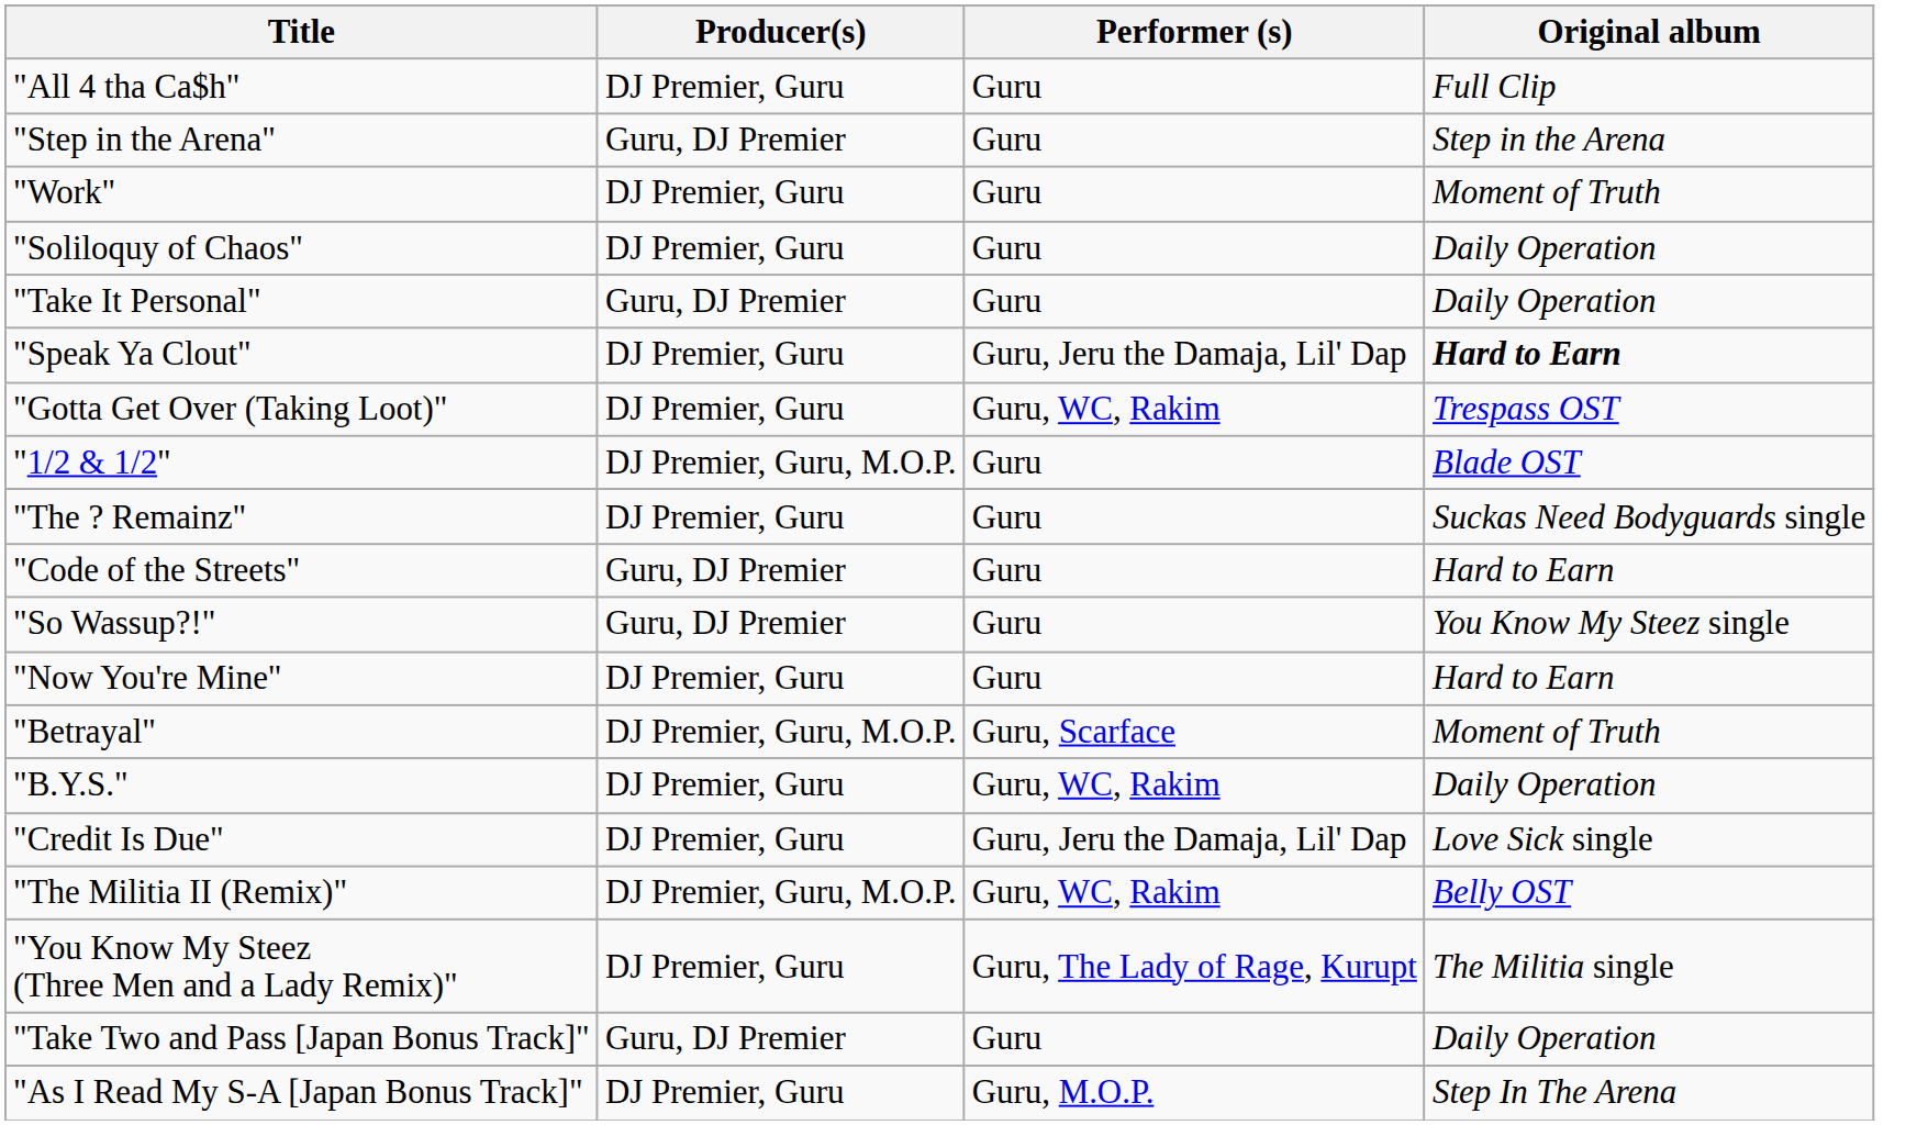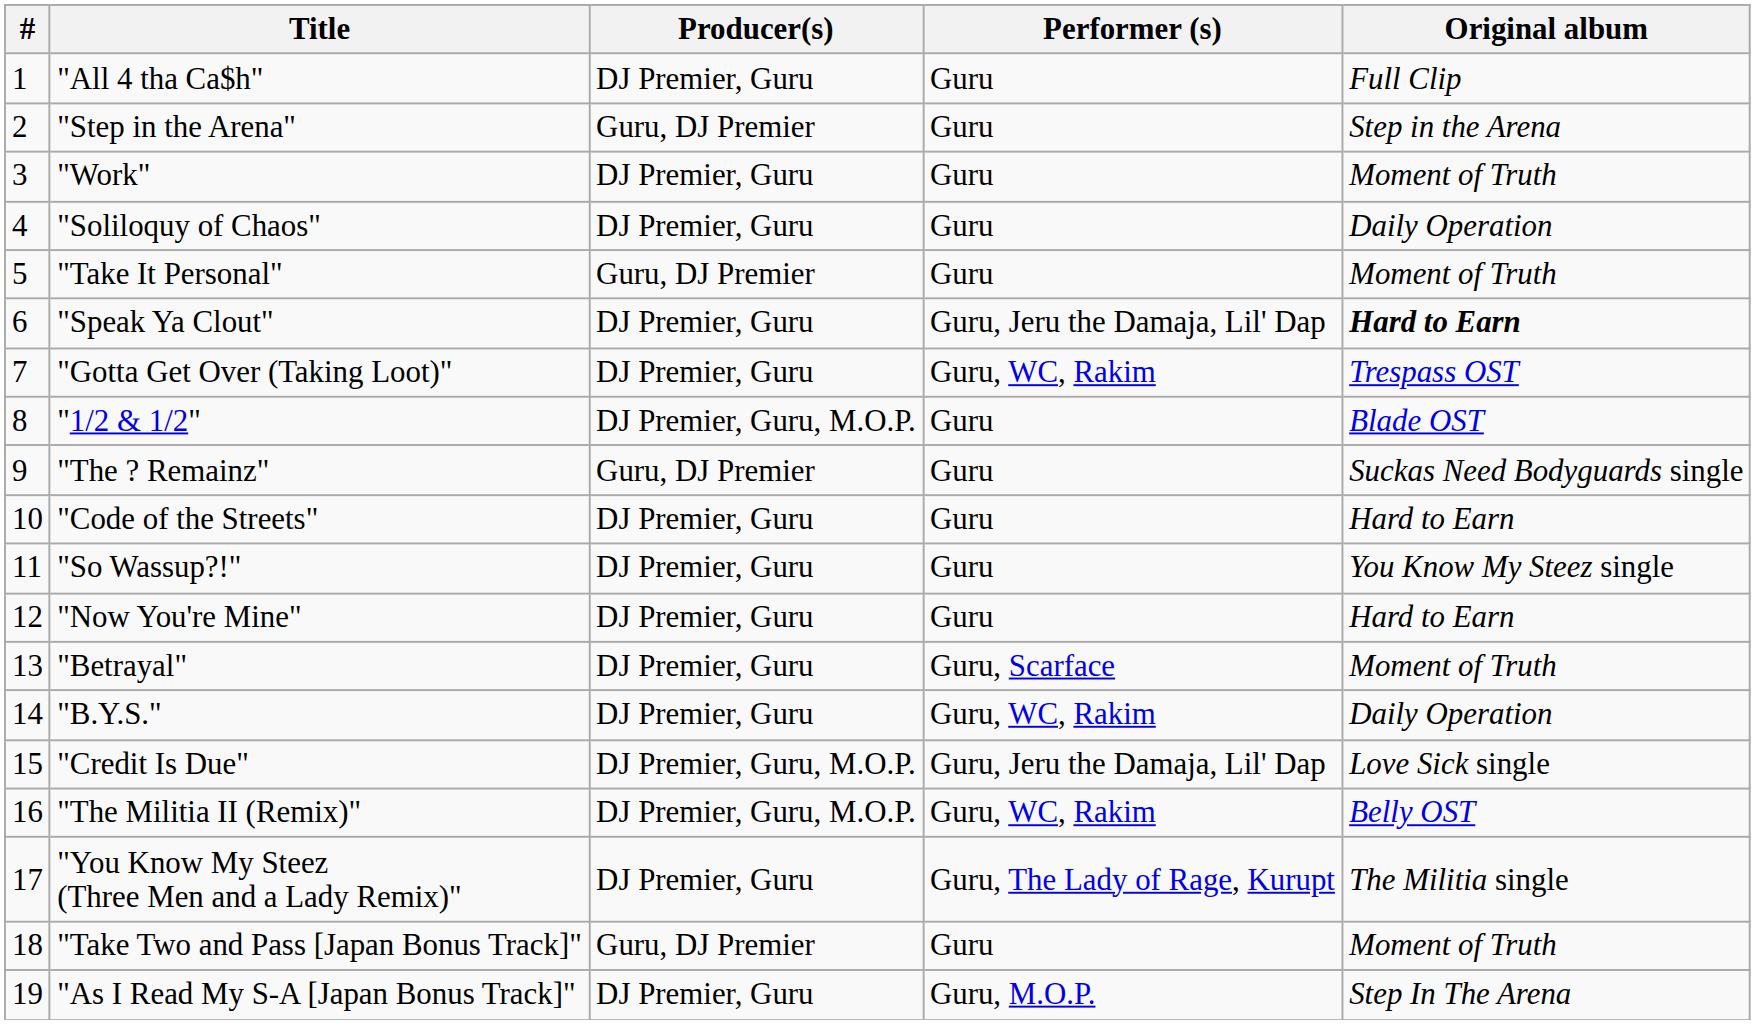+ column: # | 1 | 2 | 3 | 4 | 5 | 6 | 7 | 8 | 9 | 10 | 11 | 12 | 13 | 14 | 15 | 16 | 17 | 18 | 19
"Take It Personal" | Original album: Daily Operation -> Moment of Truth
"The ? Remainz" | Producer(s): DJ Premier, Guru -> Guru, DJ Premier
"Code of the Streets" | Producer(s): Guru, DJ Premier -> DJ Premier, Guru
"So Wassup?!" | Producer(s): Guru, DJ Premier -> DJ Premier, Guru
"Betrayal" | Producer(s): DJ Premier, Guru, M.O.P. -> DJ Premier, Guru
"Credit Is Due" | Producer(s): DJ Premier, Guru -> DJ Premier, Guru, M.O.P.
"Take Two and Pass [Japan Bonus Track]" | Original album: Daily Operation -> Moment of Truth
